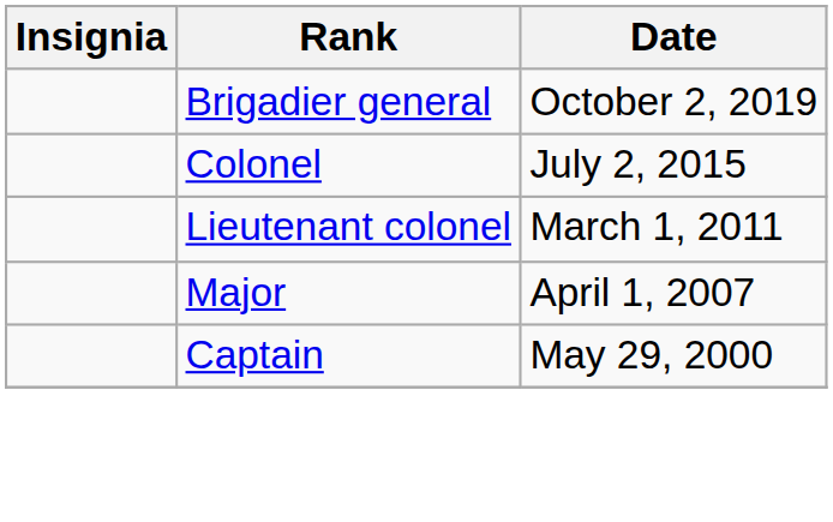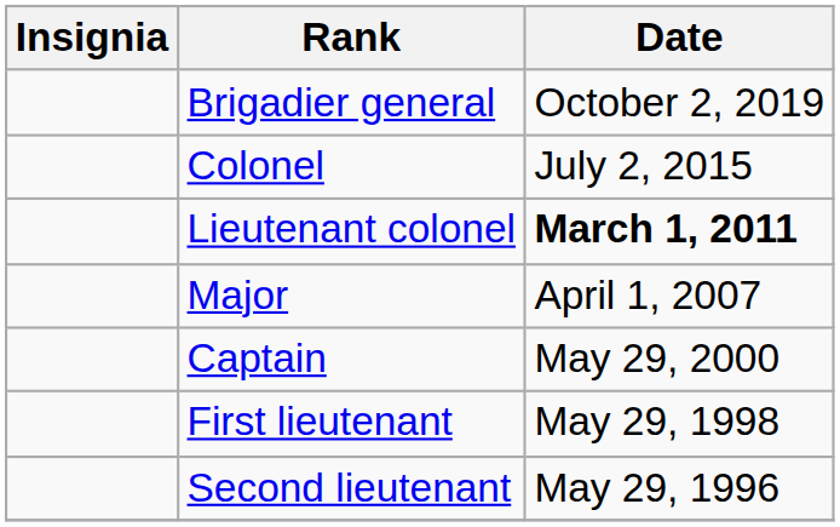Lieutenant colonel | Date: normal -> bold
+ row: First lieutenant | May 29, 1998
+ row: Second lieutenant | May 29, 1996
